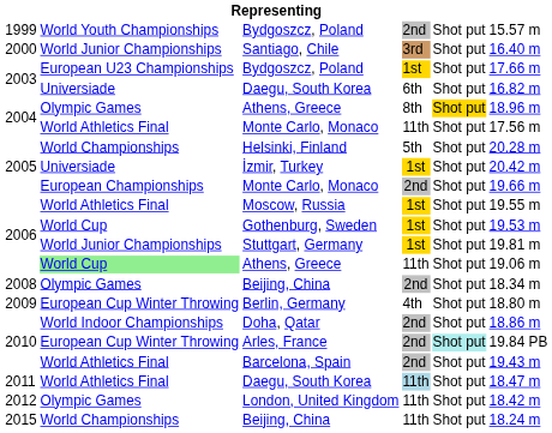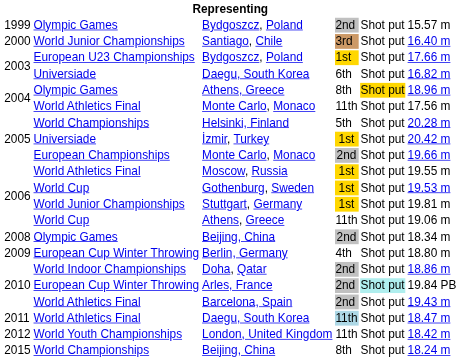1999 / Bydgoszcz, Poland | column 2: World Youth Championships -> Olympic Games
2006 / Athens, Greece | column 2: lightgreen background -> no background
London, United Kingdom | column 2: Olympic Games -> World Youth Championships
2015 / Beijing, China | column 4: 11th -> 8th
